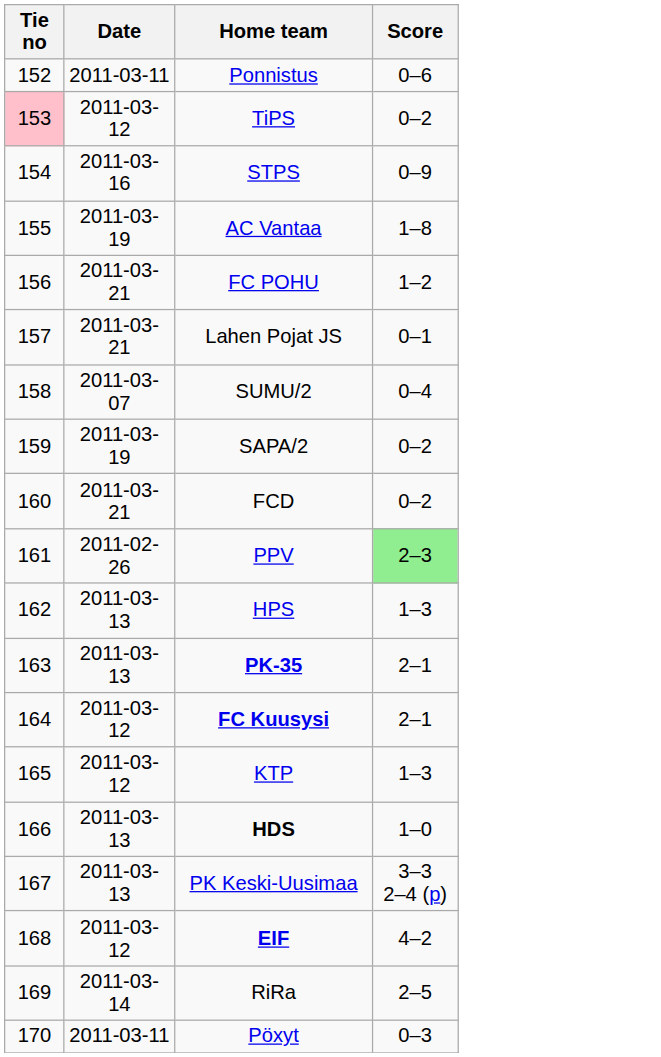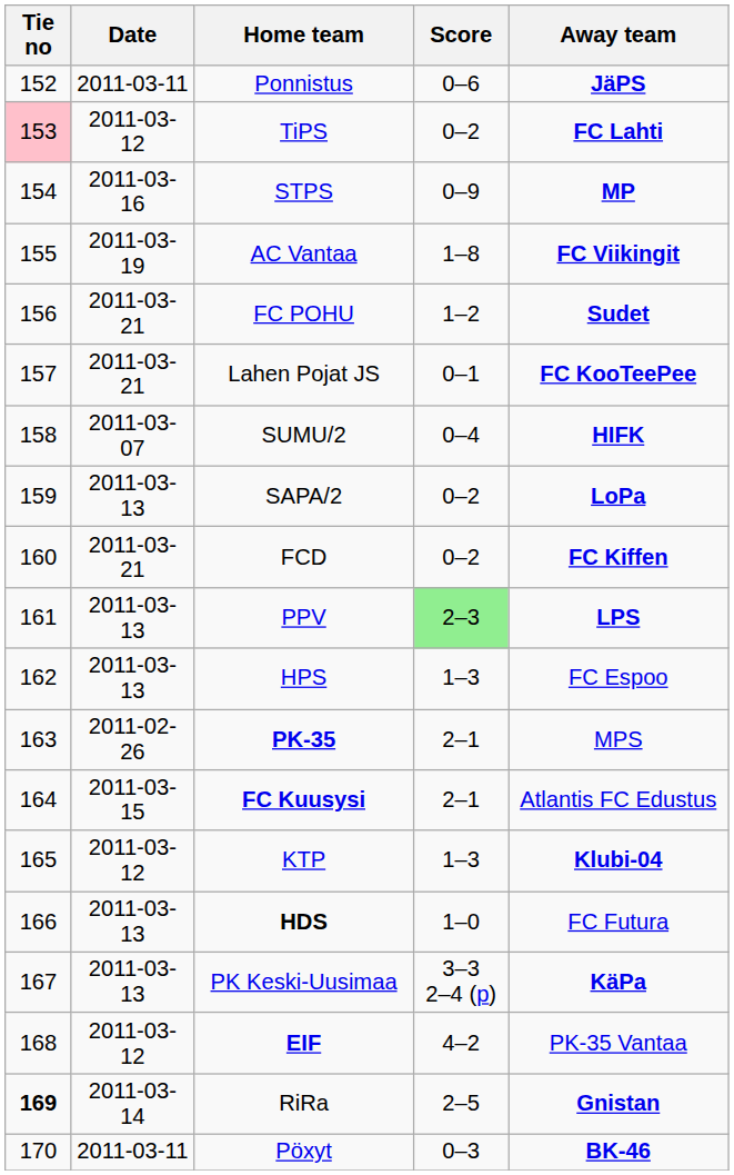+ column: Away team | JäPS | FC Lahti | MP | FC Viikingit | Sudet | FC KooTeePee | HIFK | LoPa | FC Kiffen | LPS | FC Espoo | MPS | Atlantis FC Edustus | Klubi-04 | FC Futura | KäPa | PK-35 Vantaa | Gnistan | BK-46
SAPA/2 | Date: 2011-03-19 -> 2011-03-13
PPV | Date: 2011-02-26 -> 2011-03-13
PK-35 | Date: 2011-03-13 -> 2011-02-26
FC Kuusysi | Date: 2011-03-12 -> 2011-03-15
RiRa | Tie no: normal -> bold
